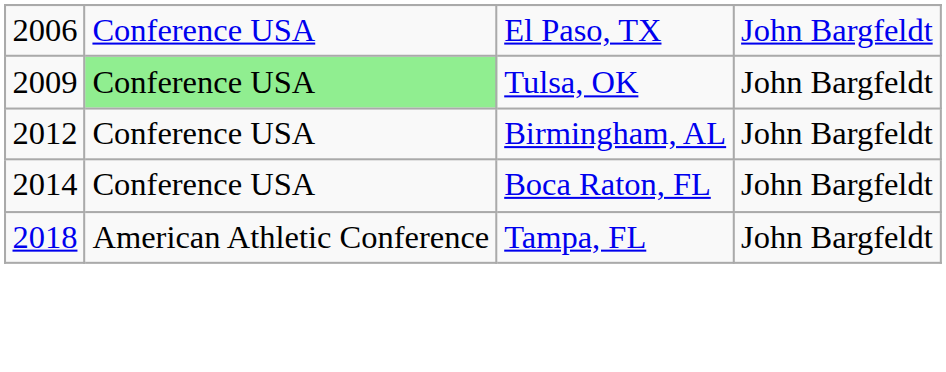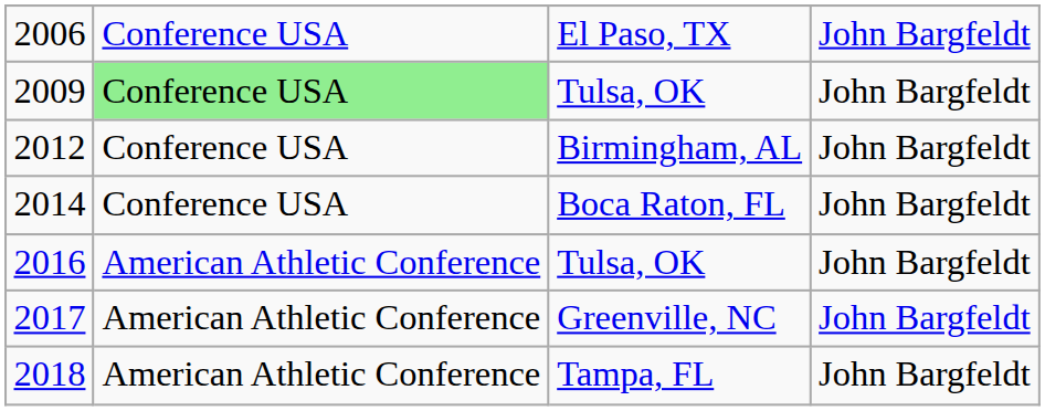+ row: 2016 | American Athletic Conference | Tulsa, OK | John Bargfeldt
+ row: 2017 | American Athletic Conference | Greenville, NC | John Bargfeldt
